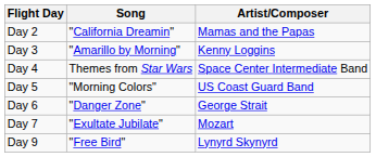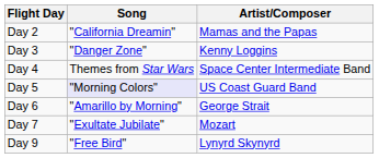Day 3 | Song: "Amarillo by Morning" -> "Danger Zone"
Day 5 | Song: no background -> lavender background
Day 6 | Song: "Danger Zone" -> "Amarillo by Morning"
